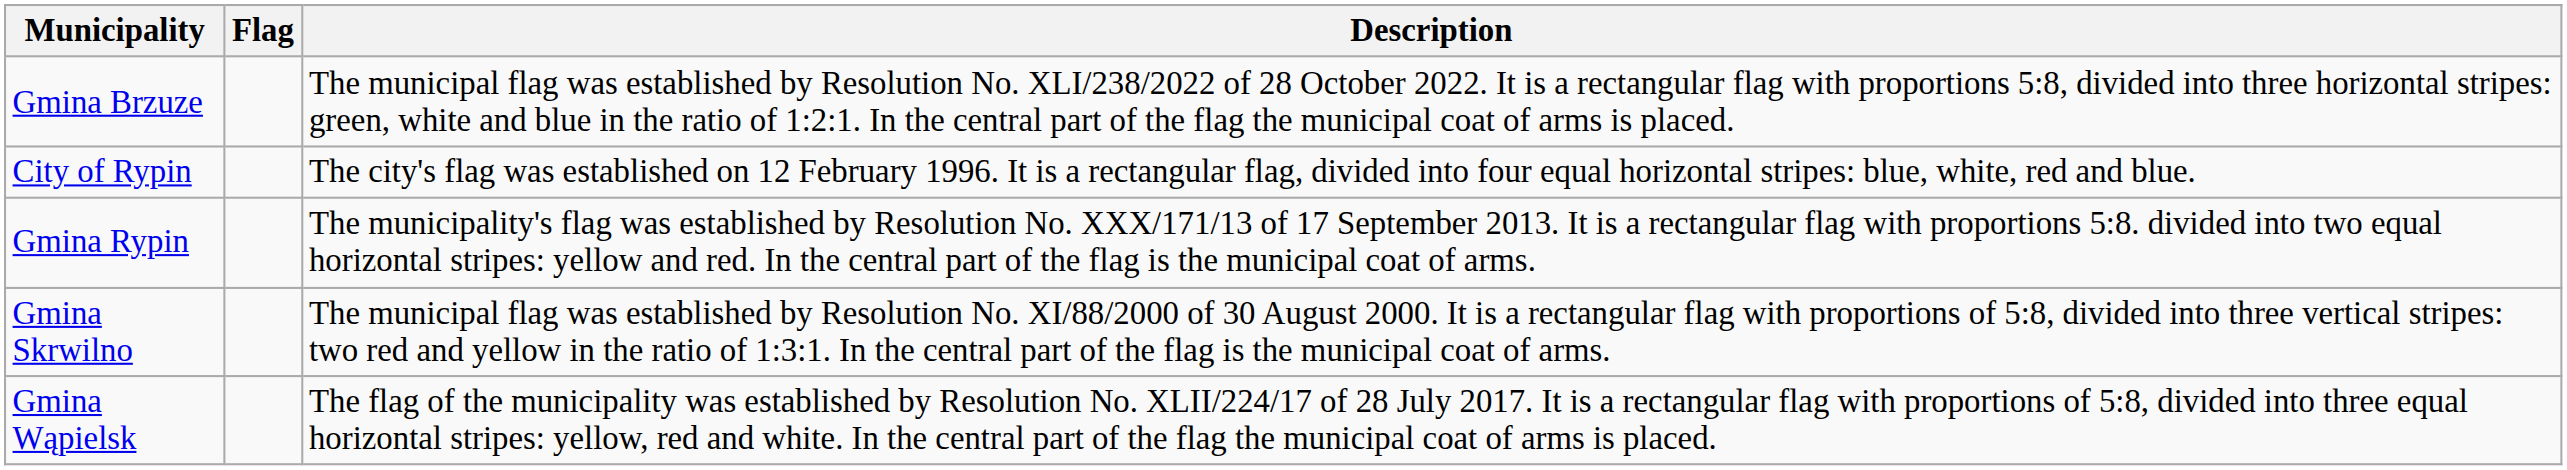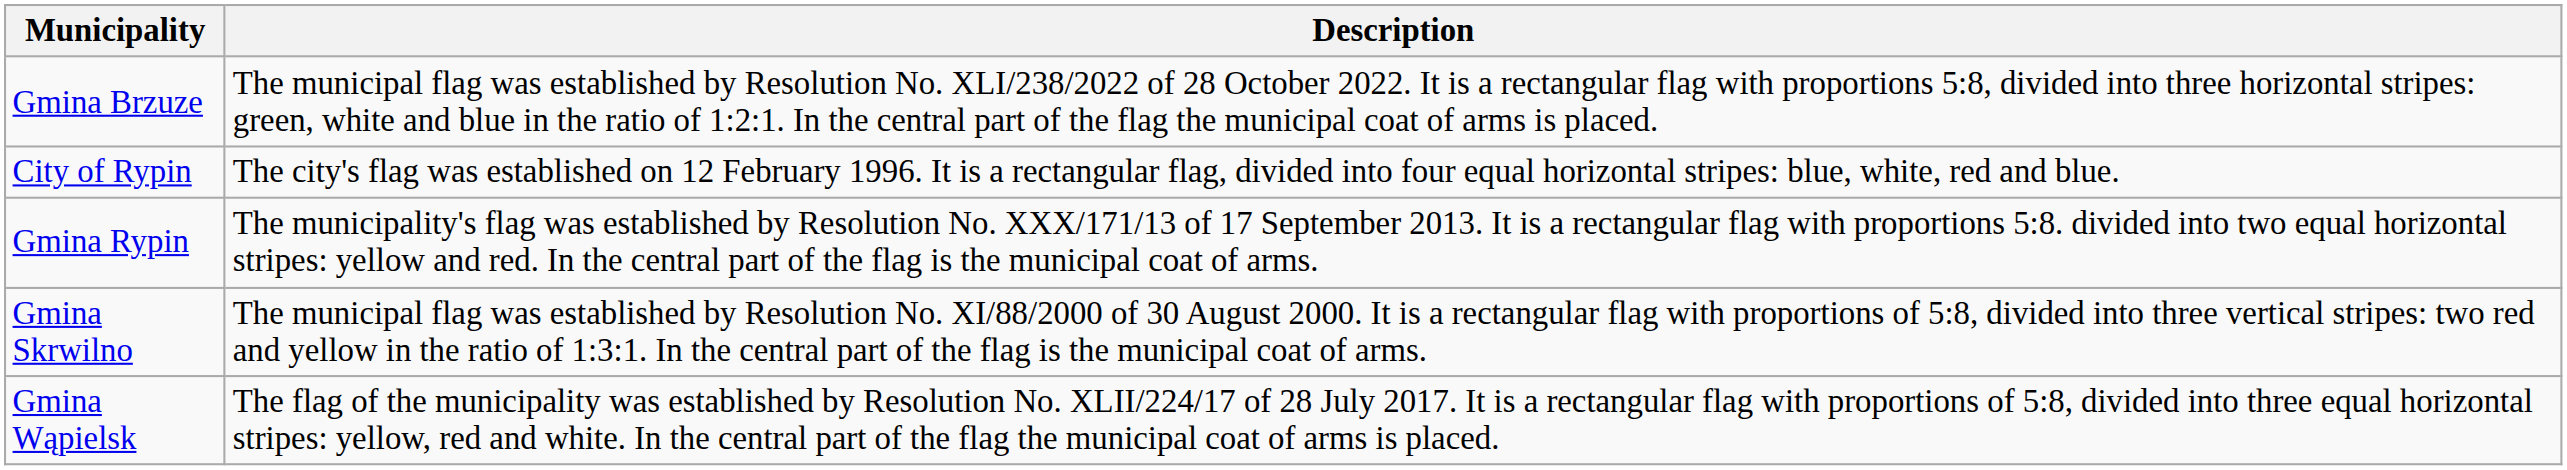- column: Flag
